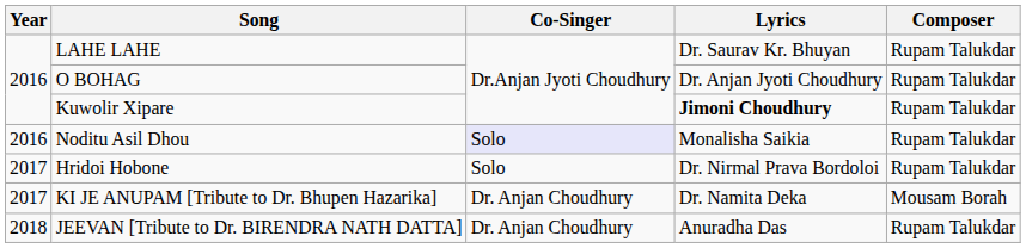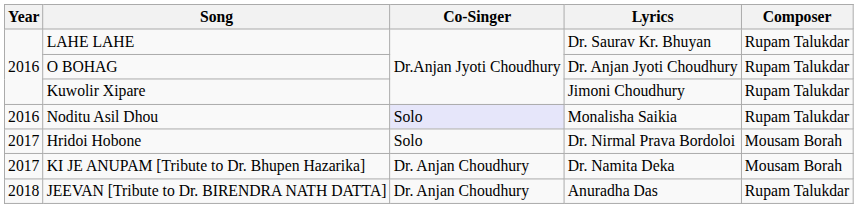Kuwolir Xipare | Lyrics: bold -> normal
Hridoi Hobone | Composer: Rupam Talukdar -> Mousam Borah
